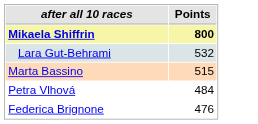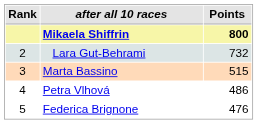+ column: Rank | 2 | 3 | 4 | 5
Lara Gut-Behrami | Points: 532 -> 732
Petra Vlhová | Points: 484 -> 486
